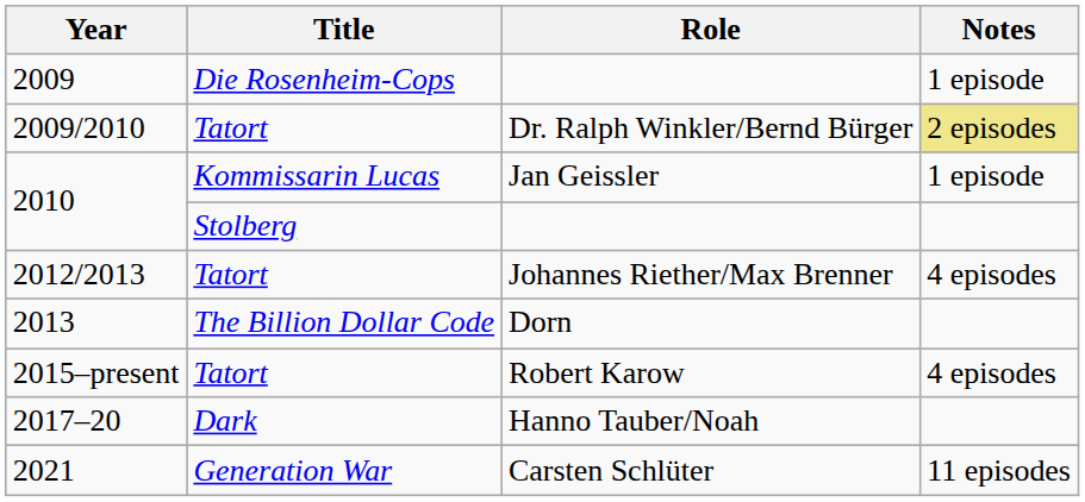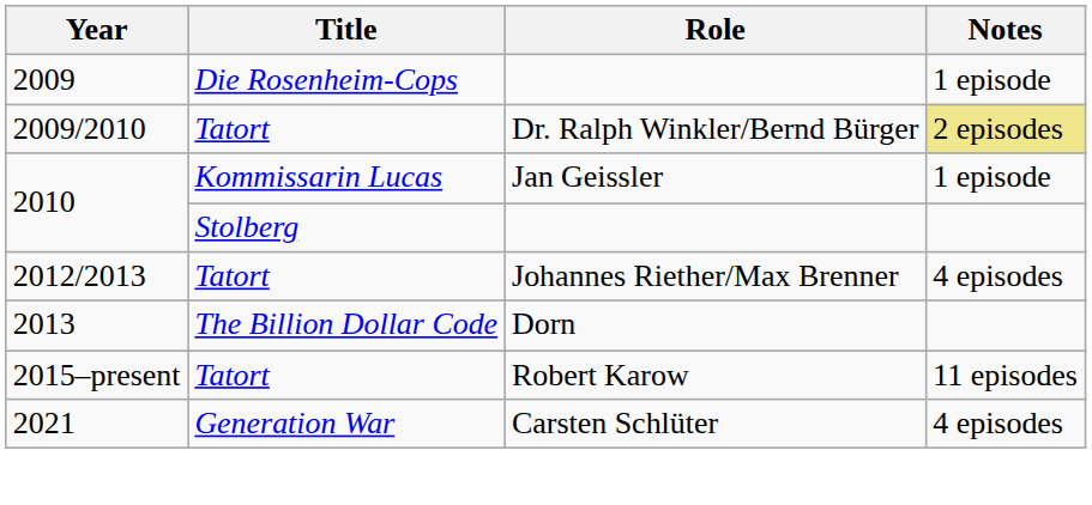2015–present | Notes: 4 episodes -> 11 episodes
- row: 2017–20 | Dark | Hanno Tauber/Noah
2021 | Notes: 11 episodes -> 4 episodes
